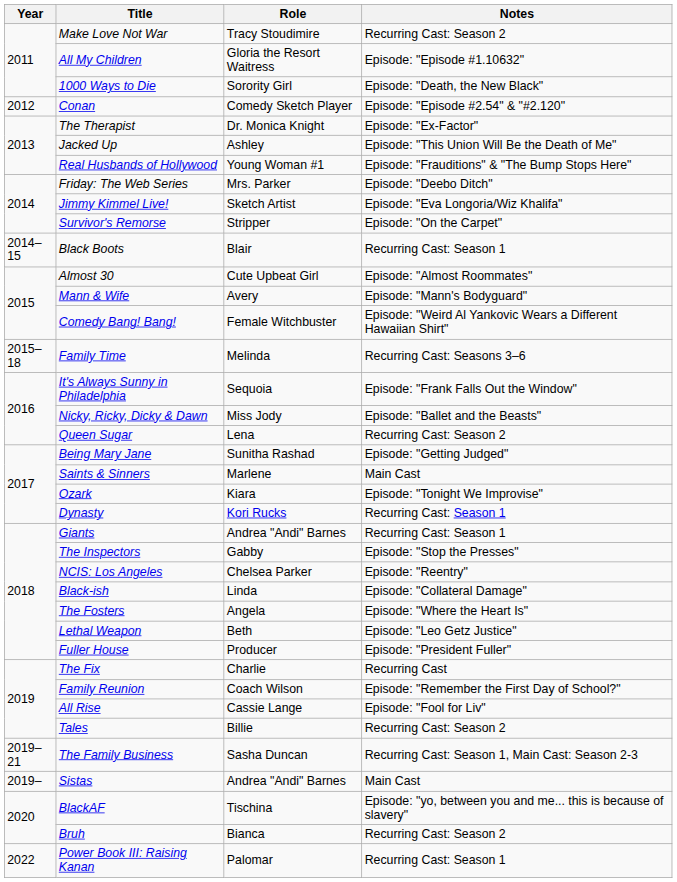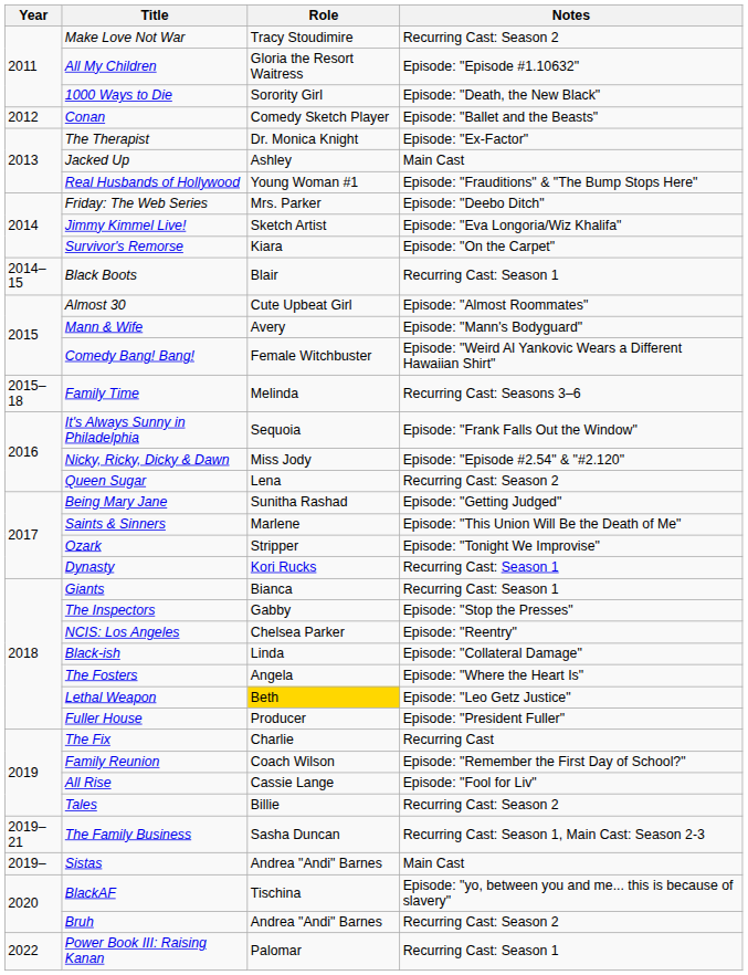Conan | Notes: Episode: "Episode #2.54" & "#2.120" -> Episode: "Ballet and the Beasts"
Jacked Up | Notes: Episode: "This Union Will Be the Death of Me" -> Main Cast
Survivor's Remorse | Role: Stripper -> Kiara
Nicky, Ricky, Dicky & Dawn | Notes: Episode: "Ballet and the Beasts" -> Episode: "Episode #2.54" & "#2.120"
Saints & Sinners | Notes: Main Cast -> Episode: "This Union Will Be the Death of Me"
Ozark | Role: Kiara -> Stripper
Giants | Role: Andrea "Andi" Barnes -> Bianca
Lethal Weapon | Role: no background -> gold background
Bruh | Role: Bianca -> Andrea "Andi" Barnes
